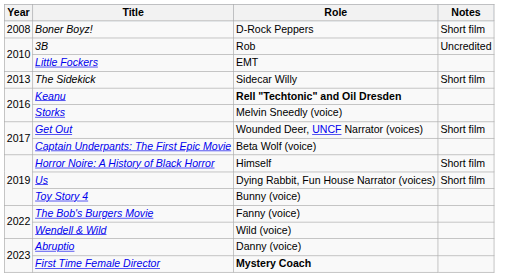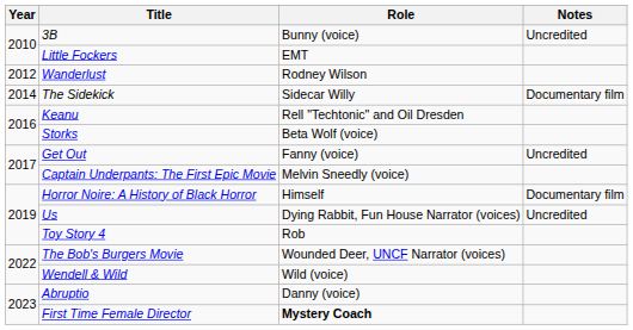- row: 2008 | Boner Boyz! | D-Rock Peppers | Short film
3B | Role: Rob -> Bunny (voice)
+ row: 2012 | Wanderlust | Rodney Wilson
The Sidekick | Year: 2013 -> 2014
The Sidekick | Notes: Short film -> Documentary film
Keanu | Role: bold -> normal
Storks | Role: Melvin Sneedly (voice) -> Beta Wolf (voice)
Get Out | Role: Wounded Deer, UNCF Narrator (voices) -> Fanny (voice)
Get Out | Notes: Short film -> Uncredited
Captain Underpants: The First Epic Movie | Role: Beta Wolf (voice) -> Melvin Sneedly (voice)
Horror Noire: A History of Black Horror | Notes: Short film -> Documentary film
Us | Notes: Short film -> Uncredited
Toy Story 4 | Role: Bunny (voice) -> Rob
The Bob's Burgers Movie | Role: Fanny (voice) -> Wounded Deer, UNCF Narrator (voices)
